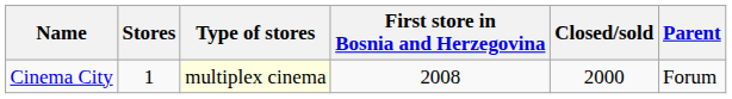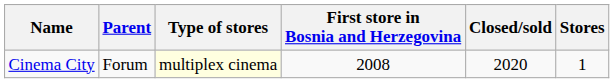columns swapped: Stores <-> Parent
Cinema City | Closed/sold: 2000 -> 2020
